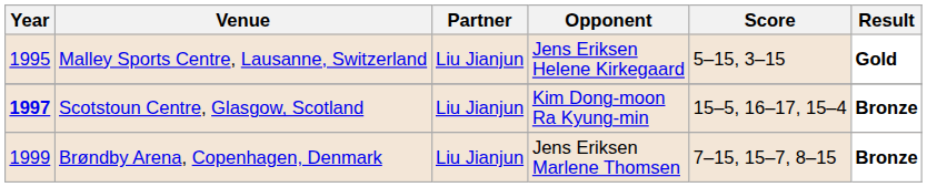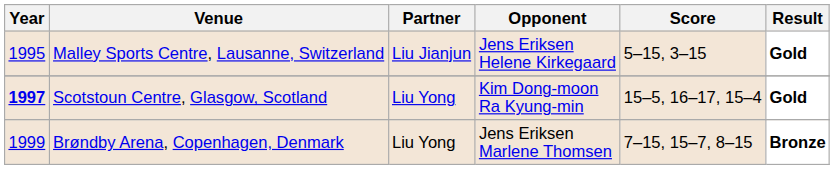Scotstoun Centre, Glasgow, Scotland | Partner: Liu Jianjun -> Liu Yong
Scotstoun Centre, Glasgow, Scotland | Result: Bronze -> Gold
Brøndby Arena, Copenhagen, Denmark | Partner: Liu Jianjun -> Liu Yong
